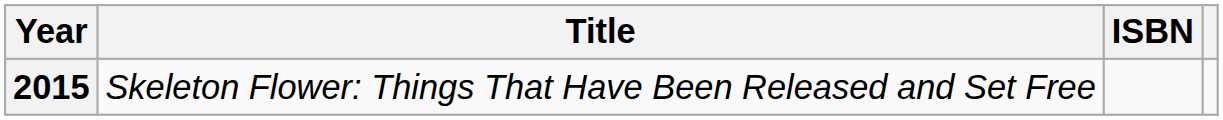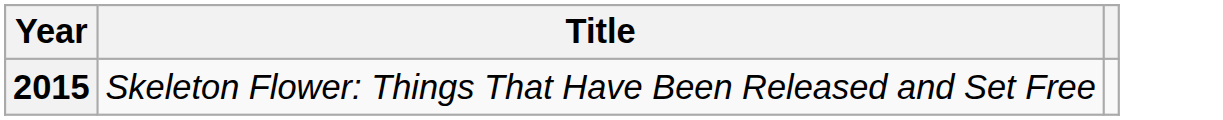- column: ISBN
